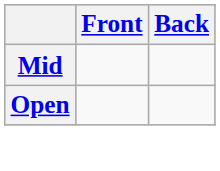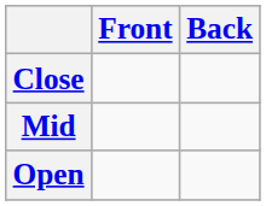+ row: Close
